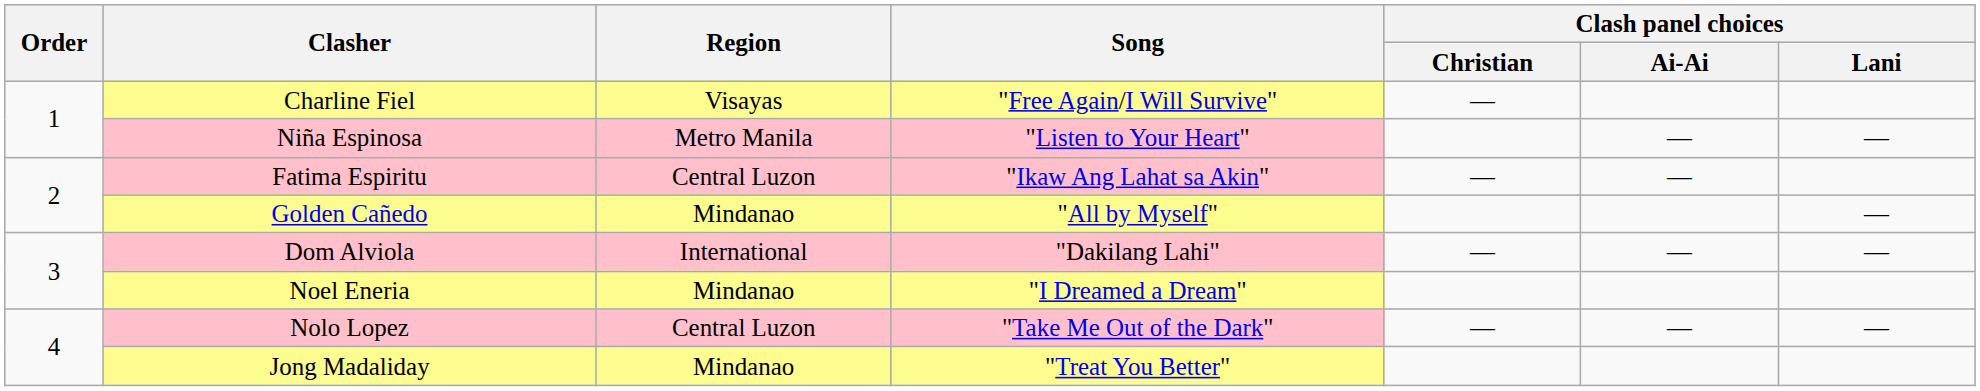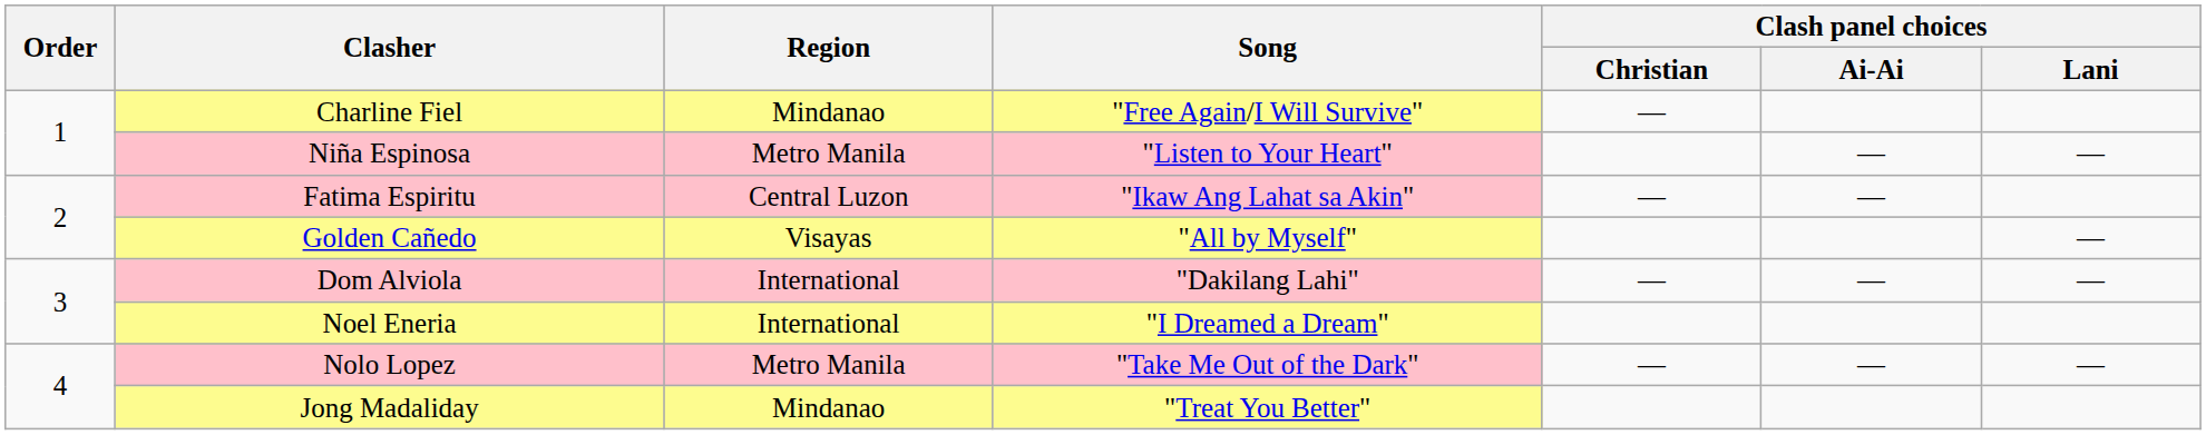Charline Fiel | Region: Visayas -> Mindanao
Golden Cañedo | Region: Mindanao -> Visayas
Noel Eneria | Region: Mindanao -> International
Nolo Lopez | Region: Central Luzon -> Metro Manila
